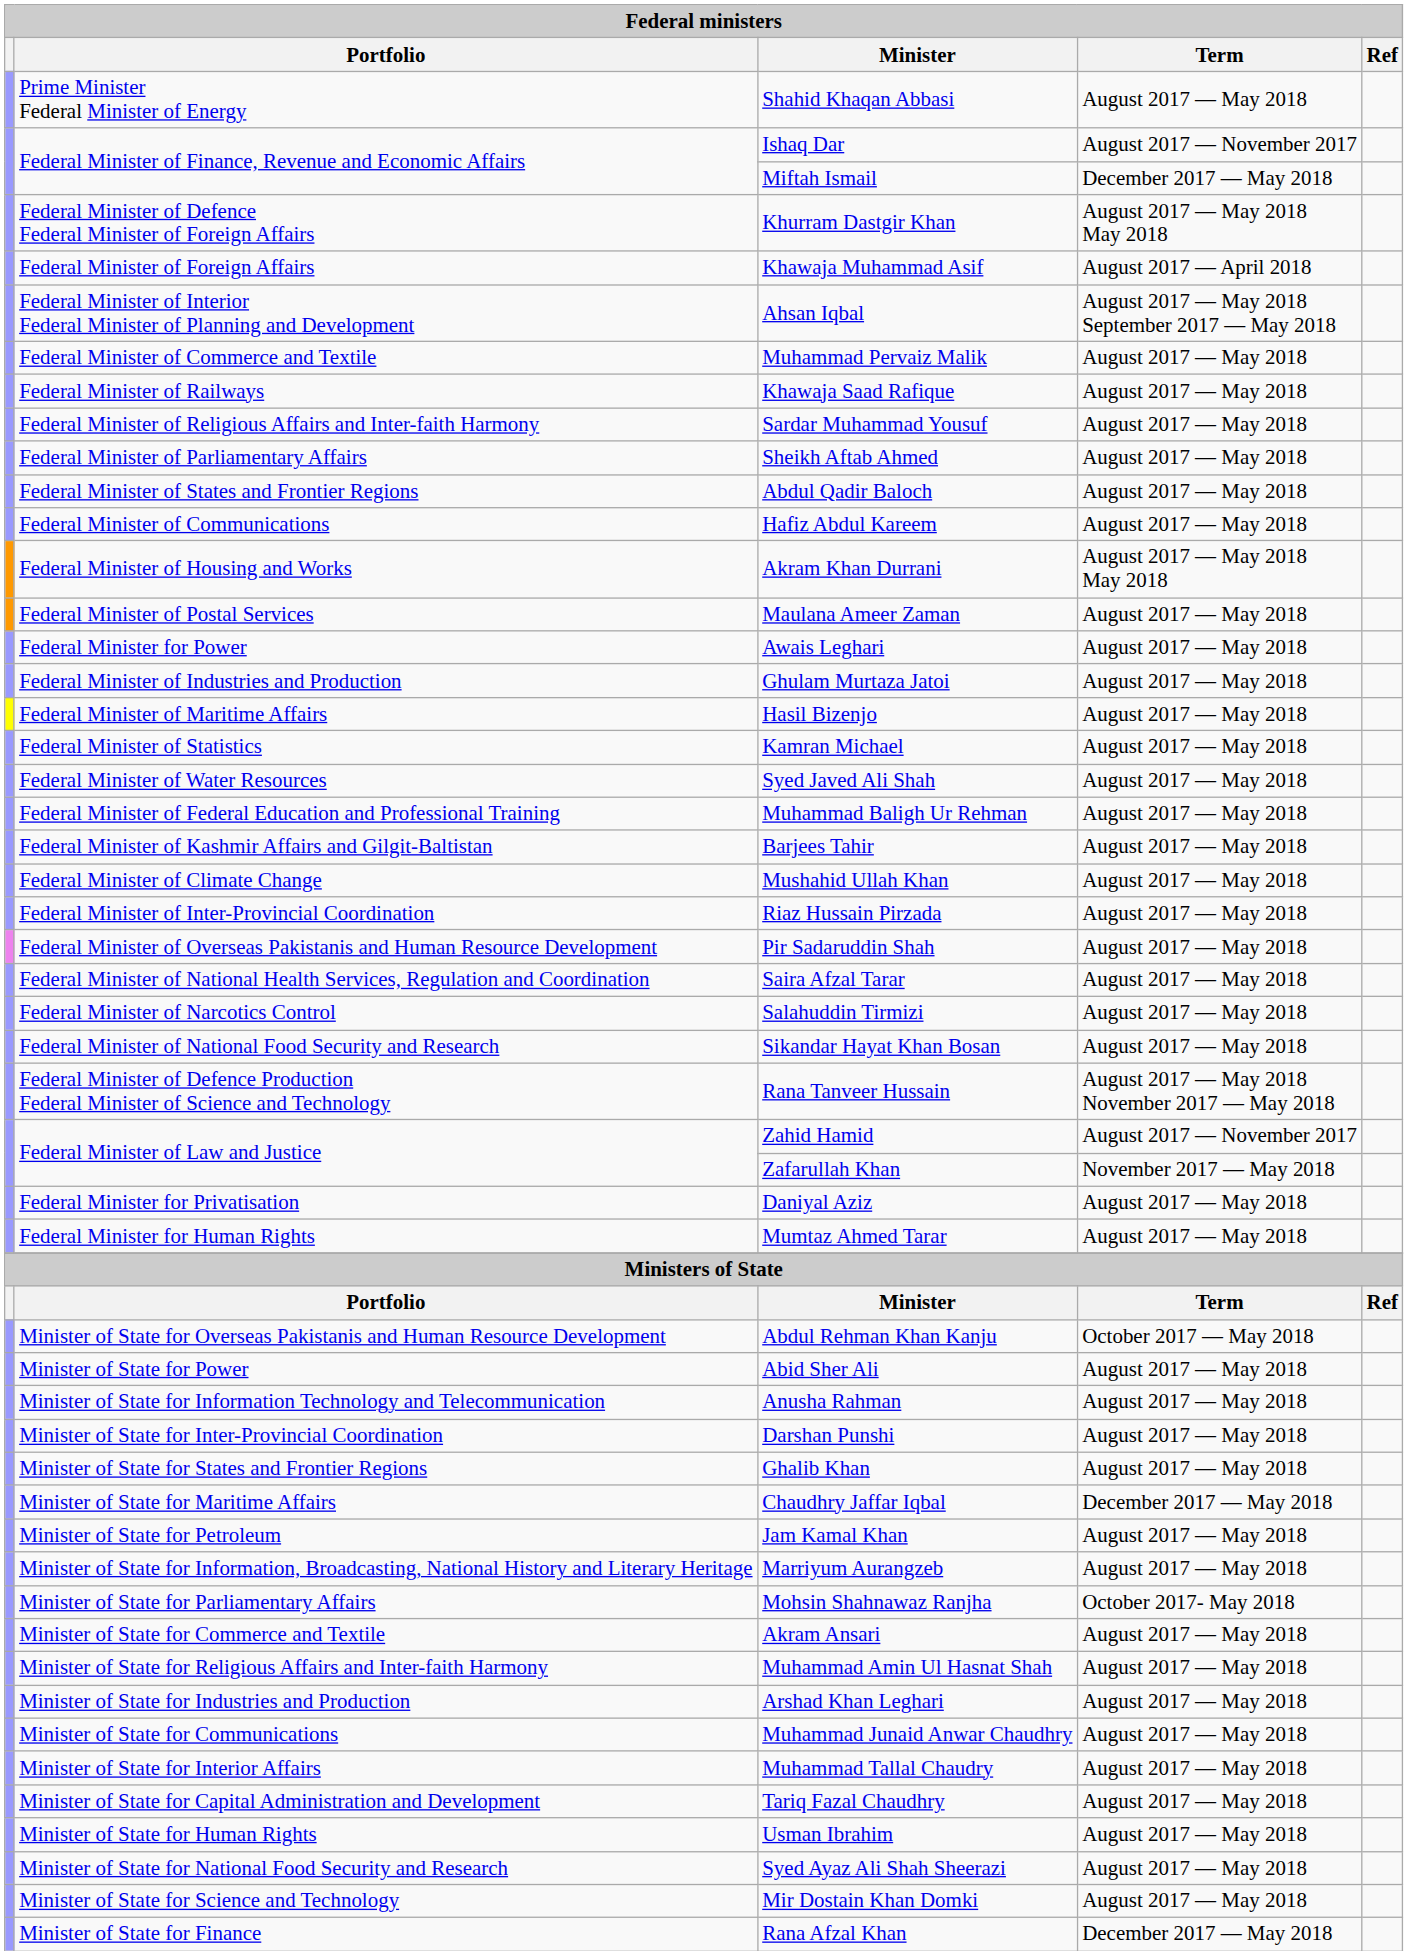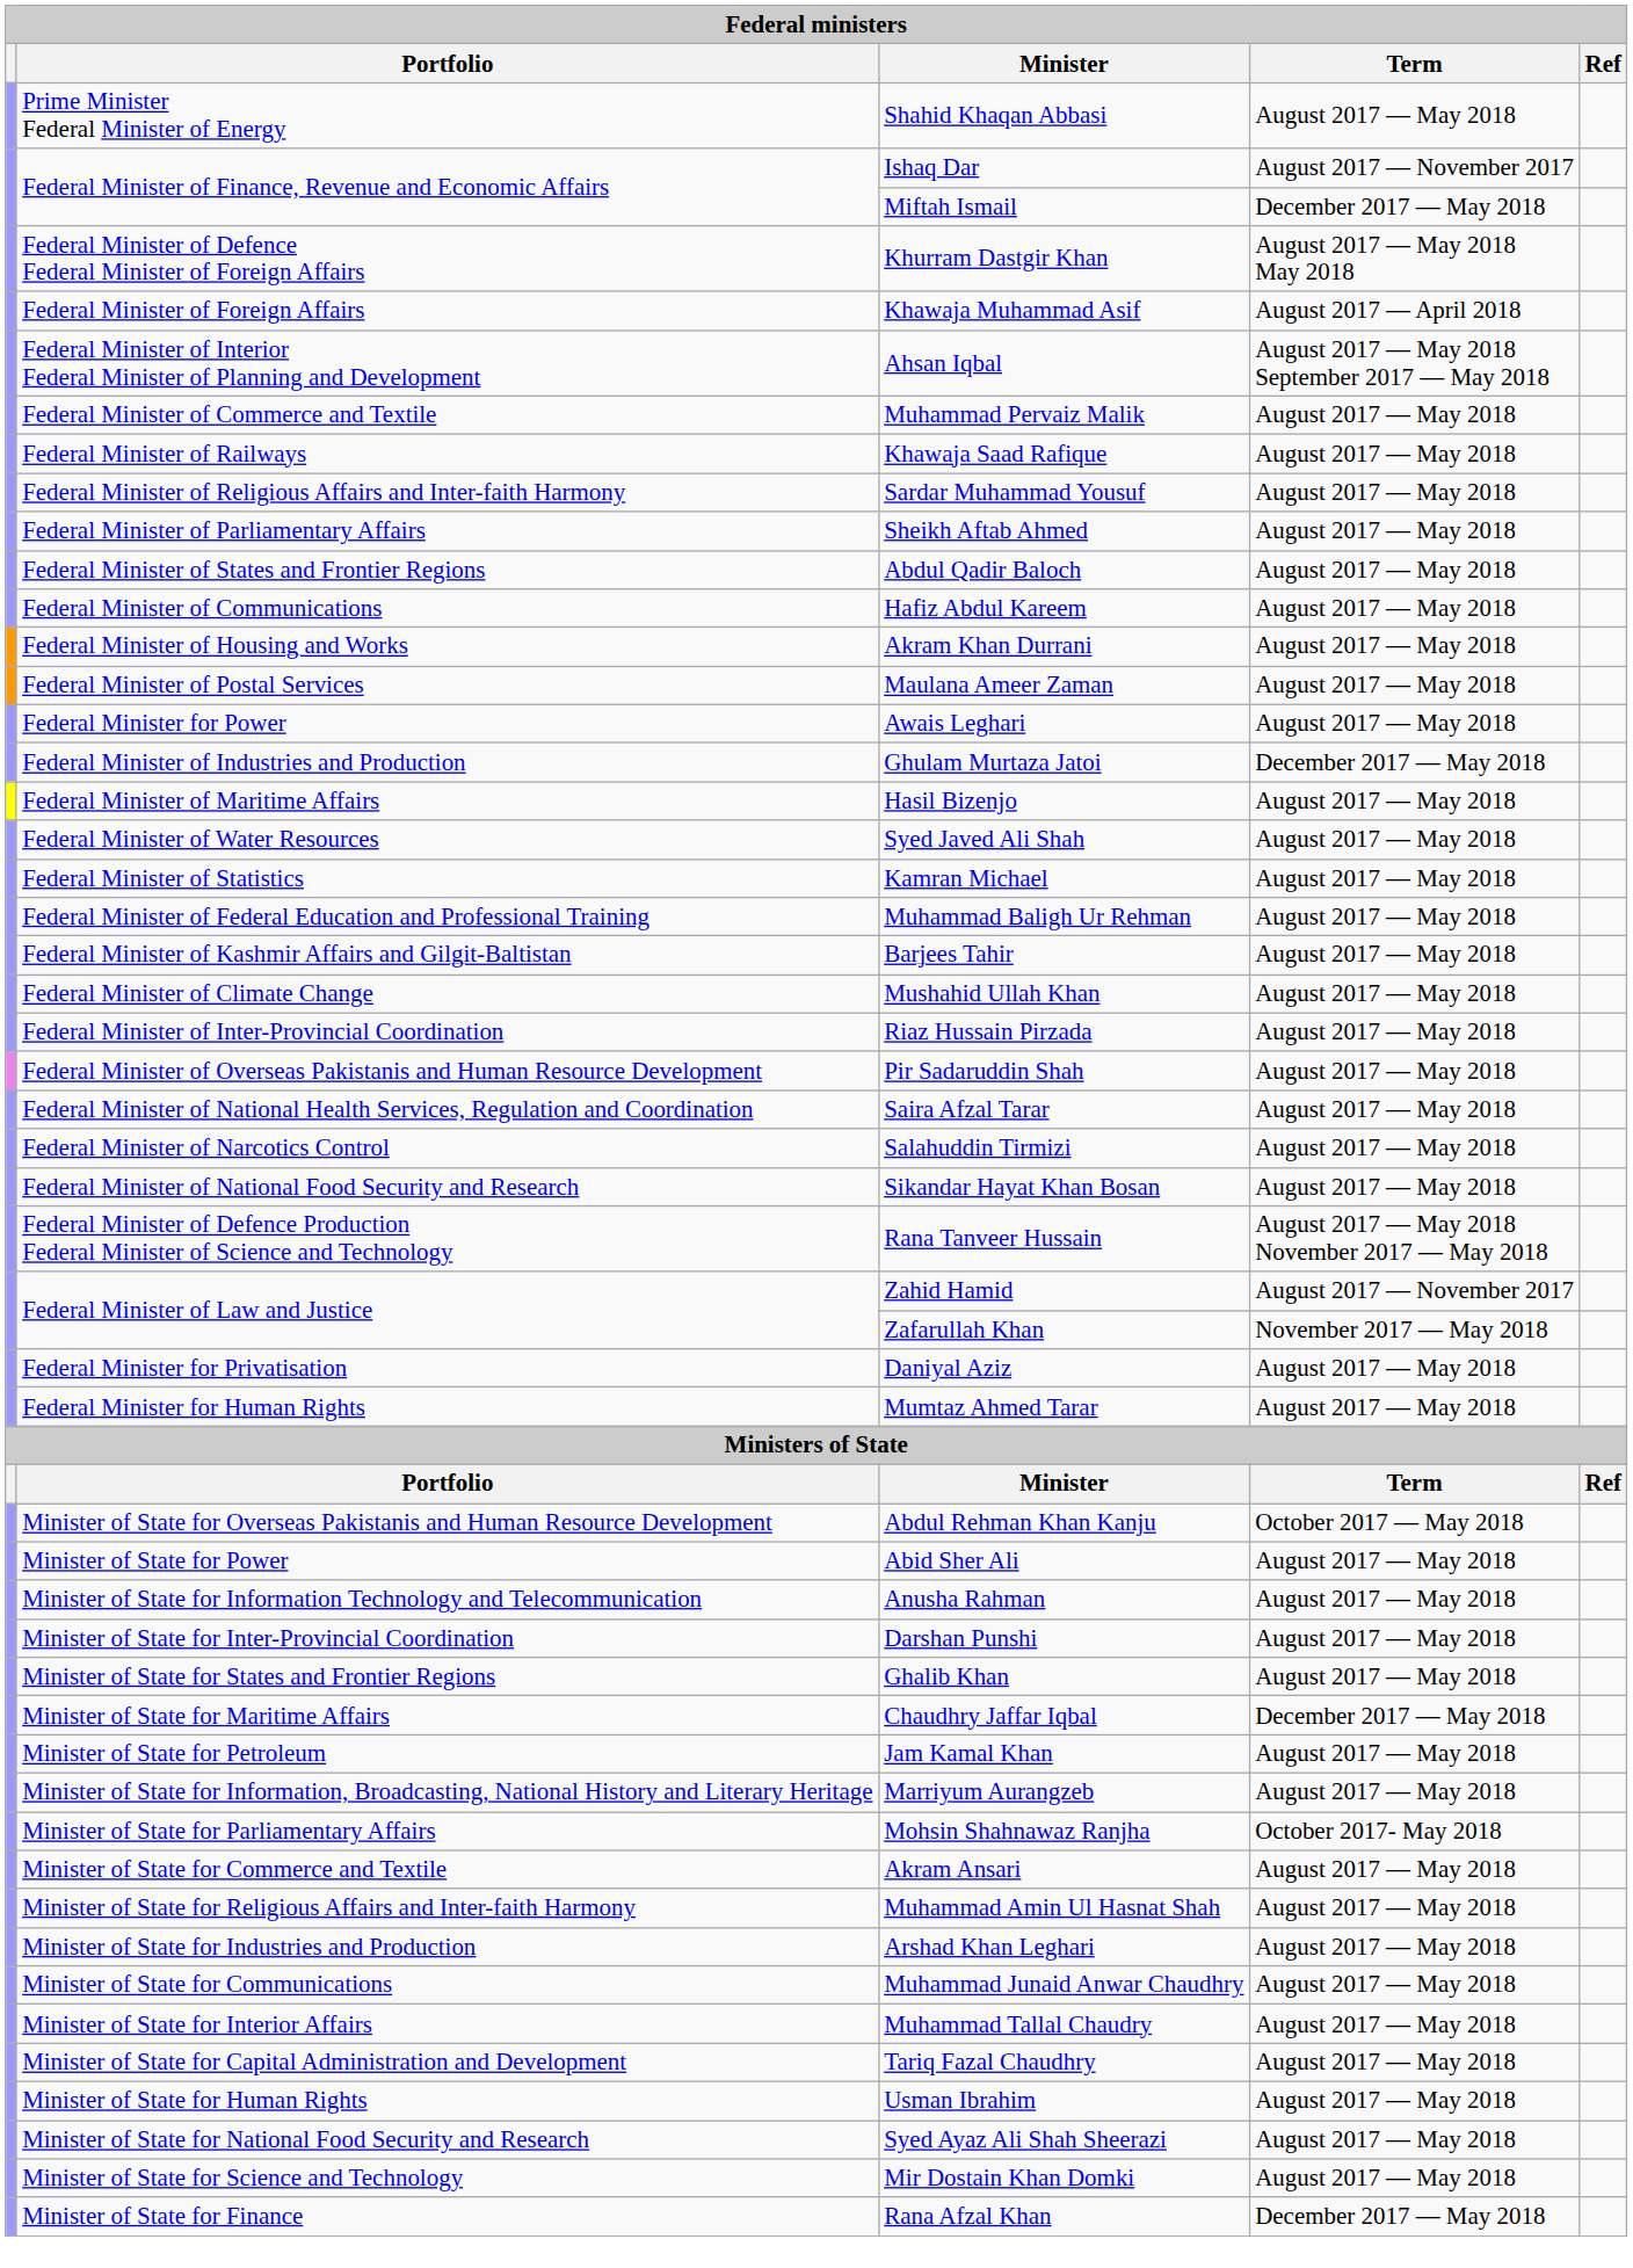Akram Khan Durrani | Term: August 2017 — May 2018 May 2018 -> August 2017 — May 2018
Ghulam Murtaza Jatoi | Term: August 2017 — May 2018 -> December 2017 — May 2018
rows swapped: Syed Javed Ali Shah <-> Kamran Michael
